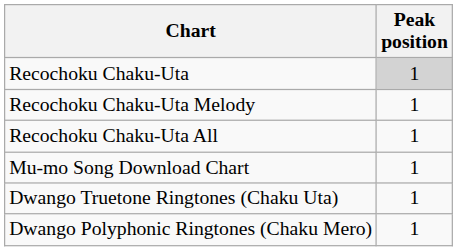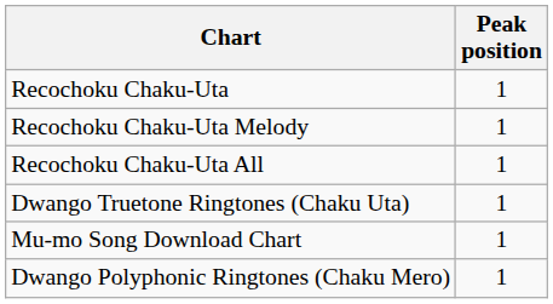Recochoku Chaku-Uta | Peak position: lightgrey background -> no background
rows swapped: Mu-mo Song Download Chart <-> Dwango Truetone Ringtones (Chaku Uta)
